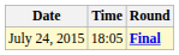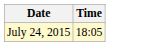- column: Round | Final
